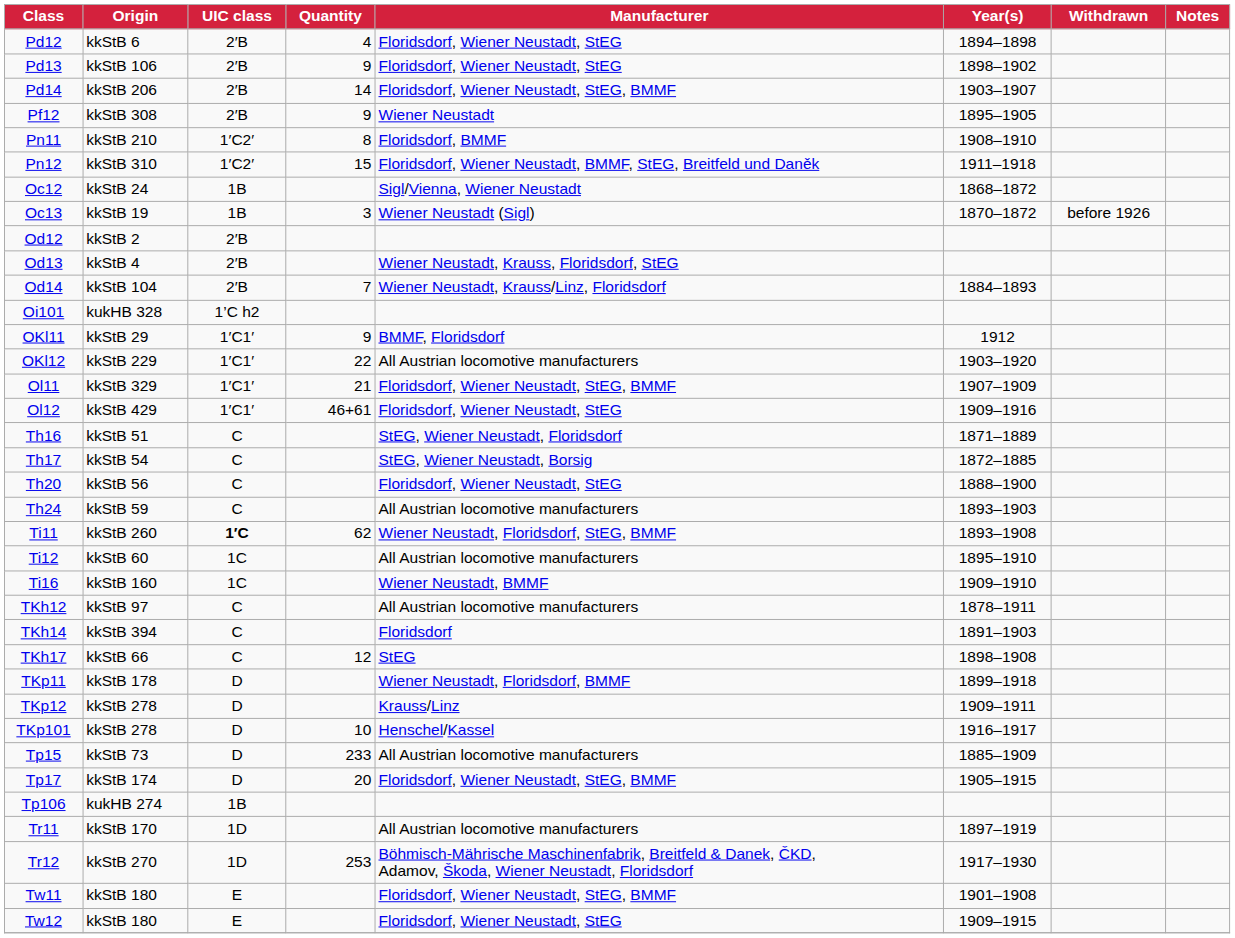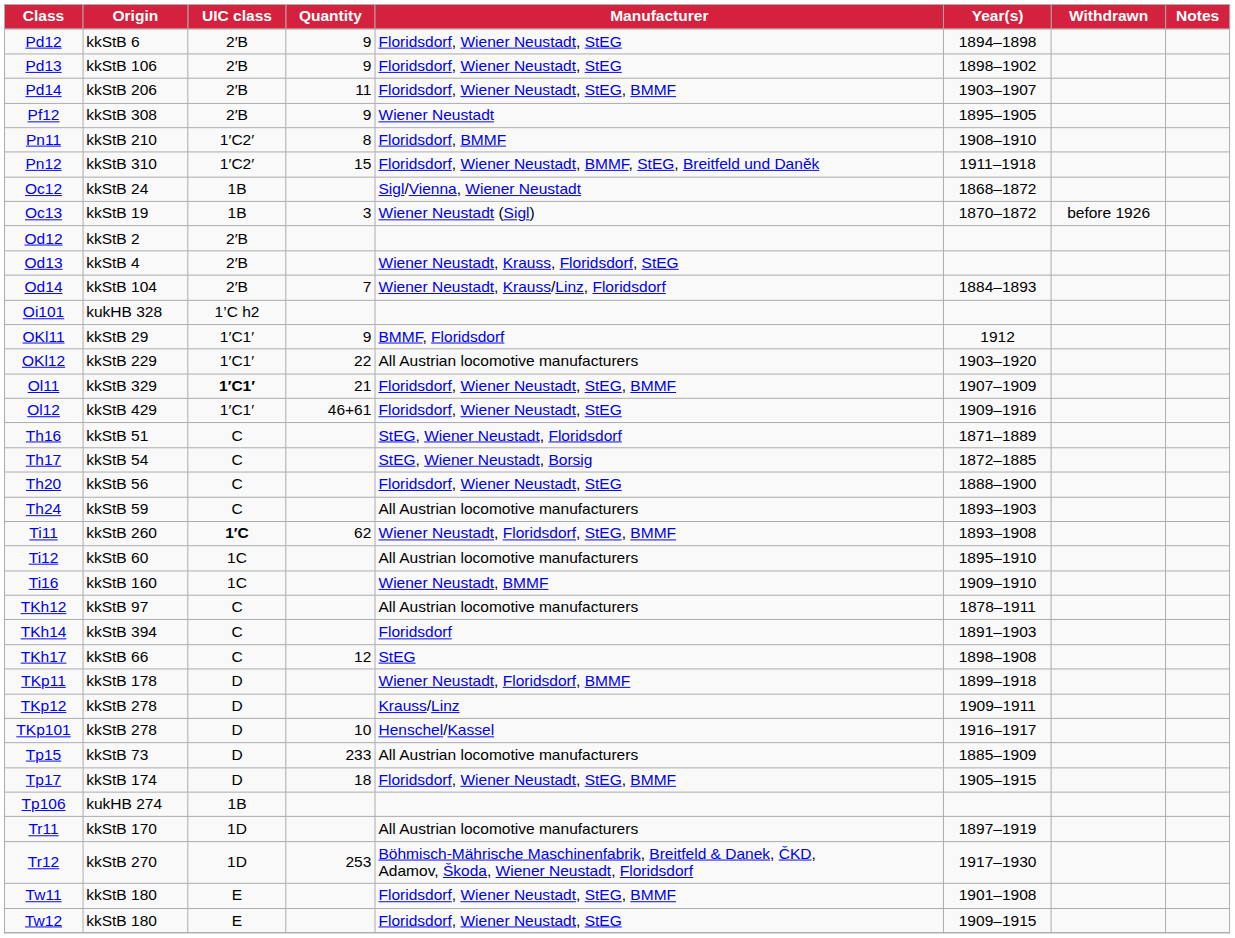Pd12 | Quantity: 4 -> 9
Pd14 | Quantity: 14 -> 11
Ol11 | UIC class: normal -> bold
Tp17 | Quantity: 20 -> 18
